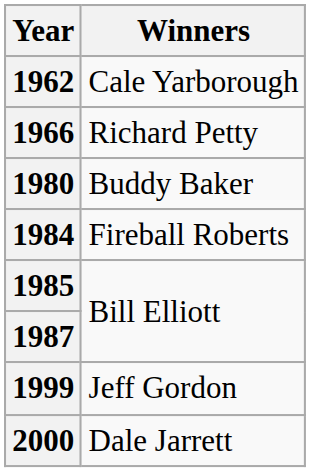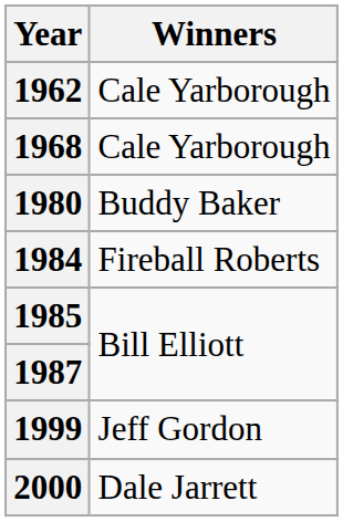- row: 1966 | Richard Petty
+ row: 1968 | Cale Yarborough
